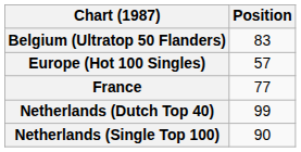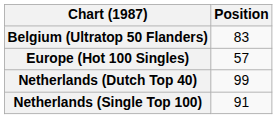- row: France | 77
Netherlands (Single Top 100) | Position: 90 -> 91
